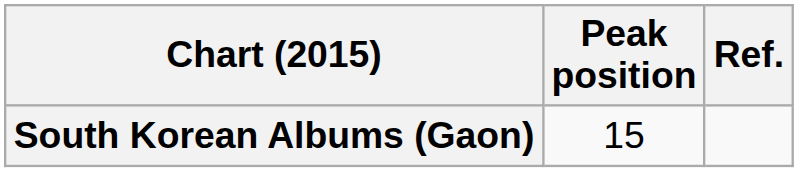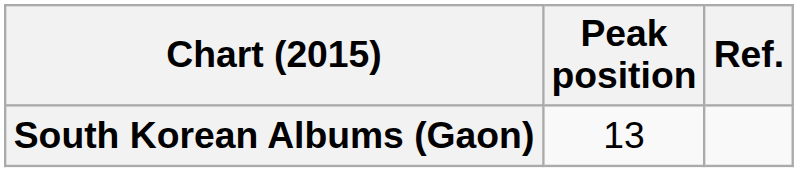South Korean Albums (Gaon) | Peak position: 15 -> 13
